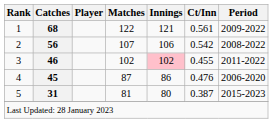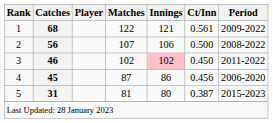2 | Ct/Inn: 0.542 -> 0.500
3 | Ct/Inn: 0.455 -> 0.450
4 | Ct/Inn: 0.476 -> 0.456
